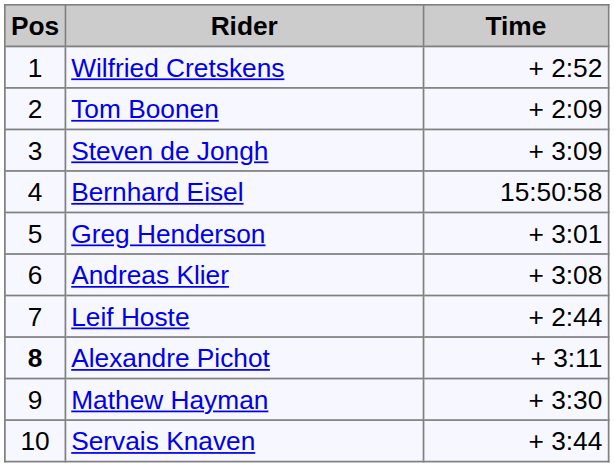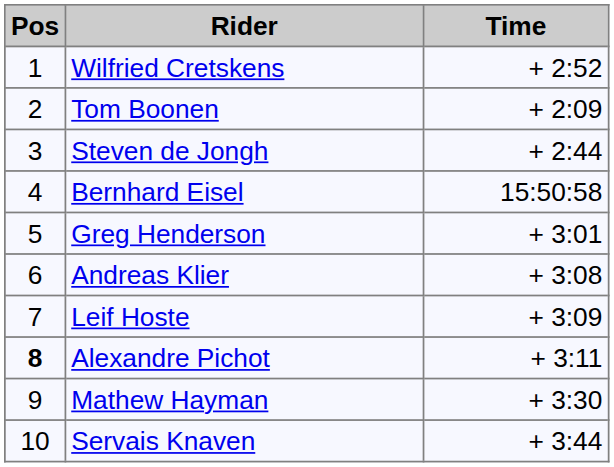Steven de Jongh | Time: + 3:09 -> + 2:44
Leif Hoste | Time: + 2:44 -> + 3:09
